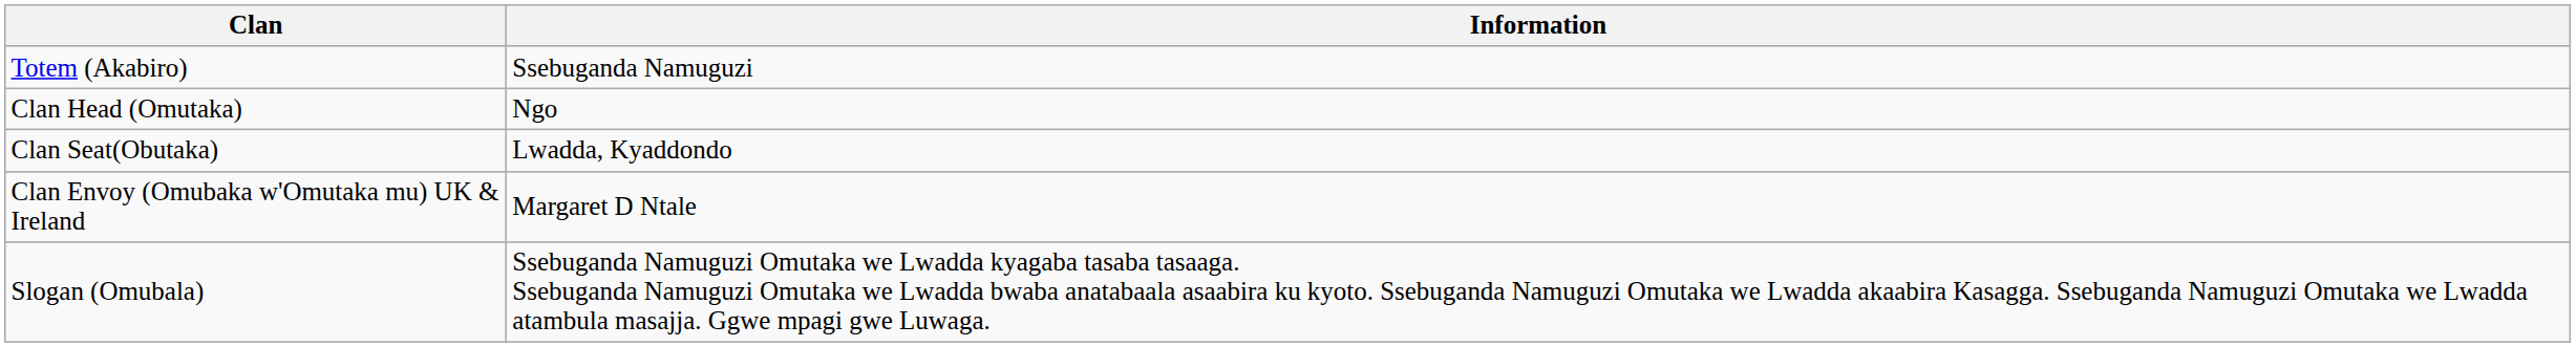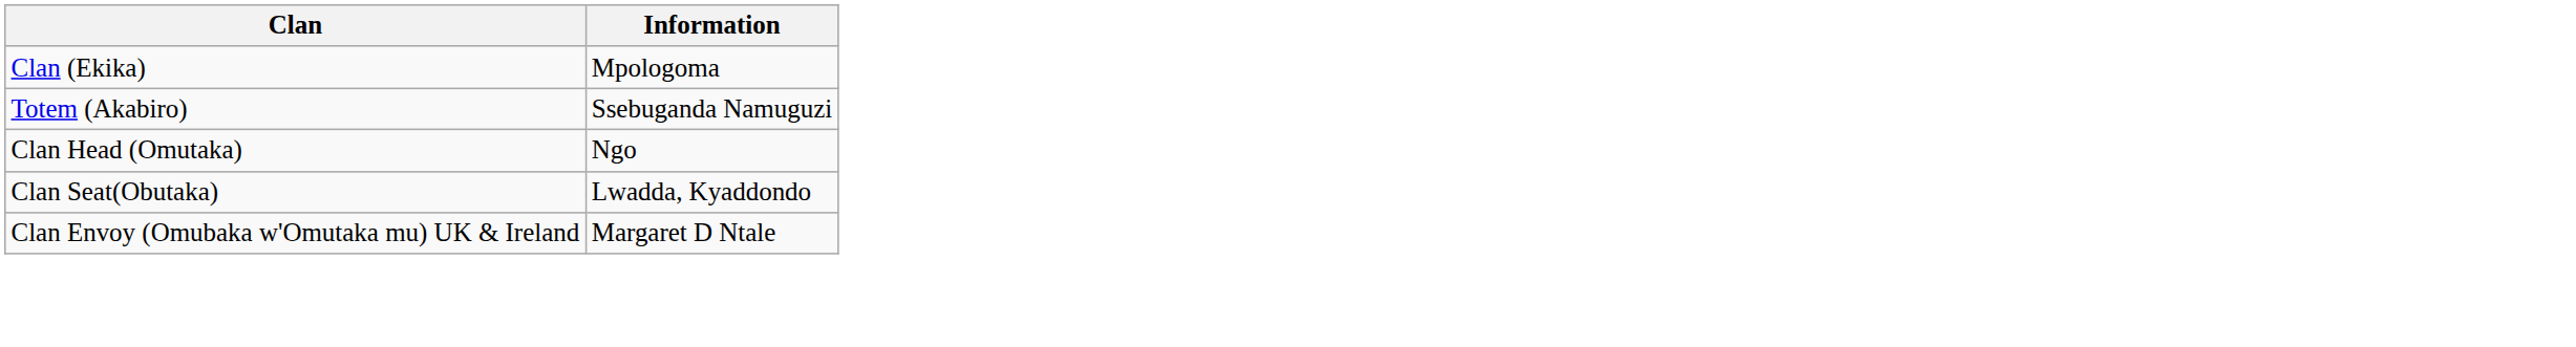+ row: Clan (Ekika) | Mpologoma
- row: Slogan (Omubala) | Ssebuganda Namuguzi Omutaka we Lwadda kyagaba tasaba tasaaga. Ssebuganda Namuguzi Omutaka we Lwadda bwaba anatabaala asaabira ku kyoto. Ssebuganda Namuguzi Omutaka we Lwadda akaabira Kasagga. Ssebuganda Namuguzi Omutaka we Lwadda atambula masajja. Ggwe mpagi gwe Luwaga.
